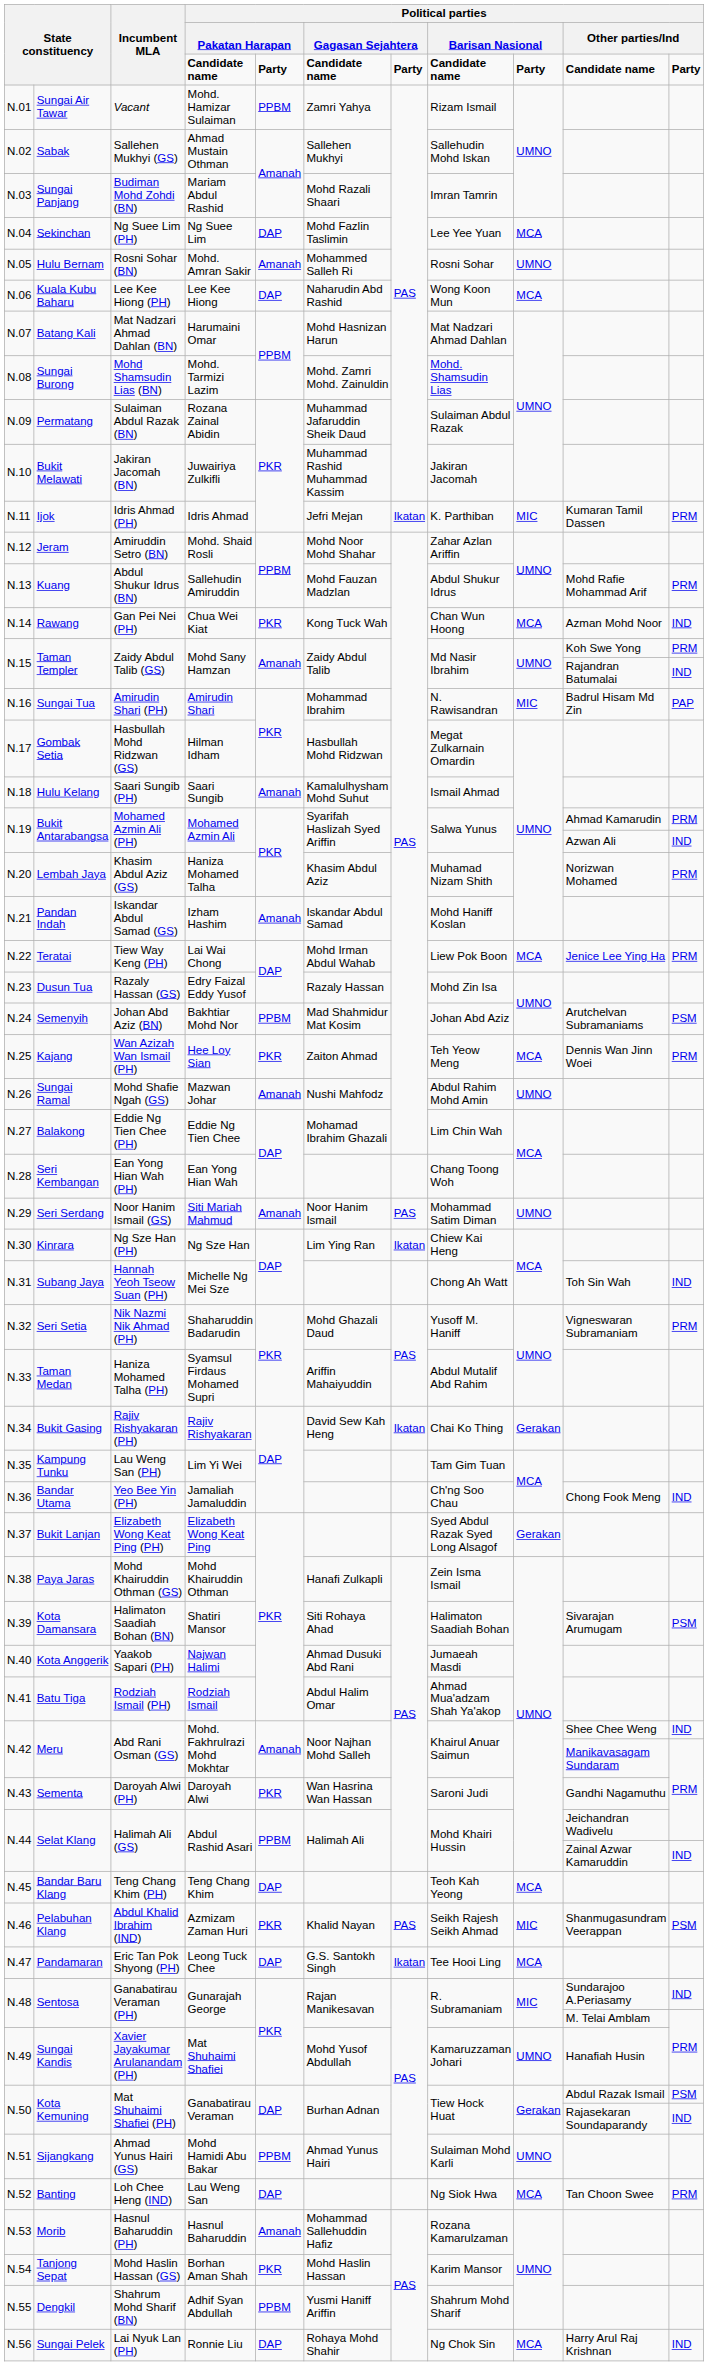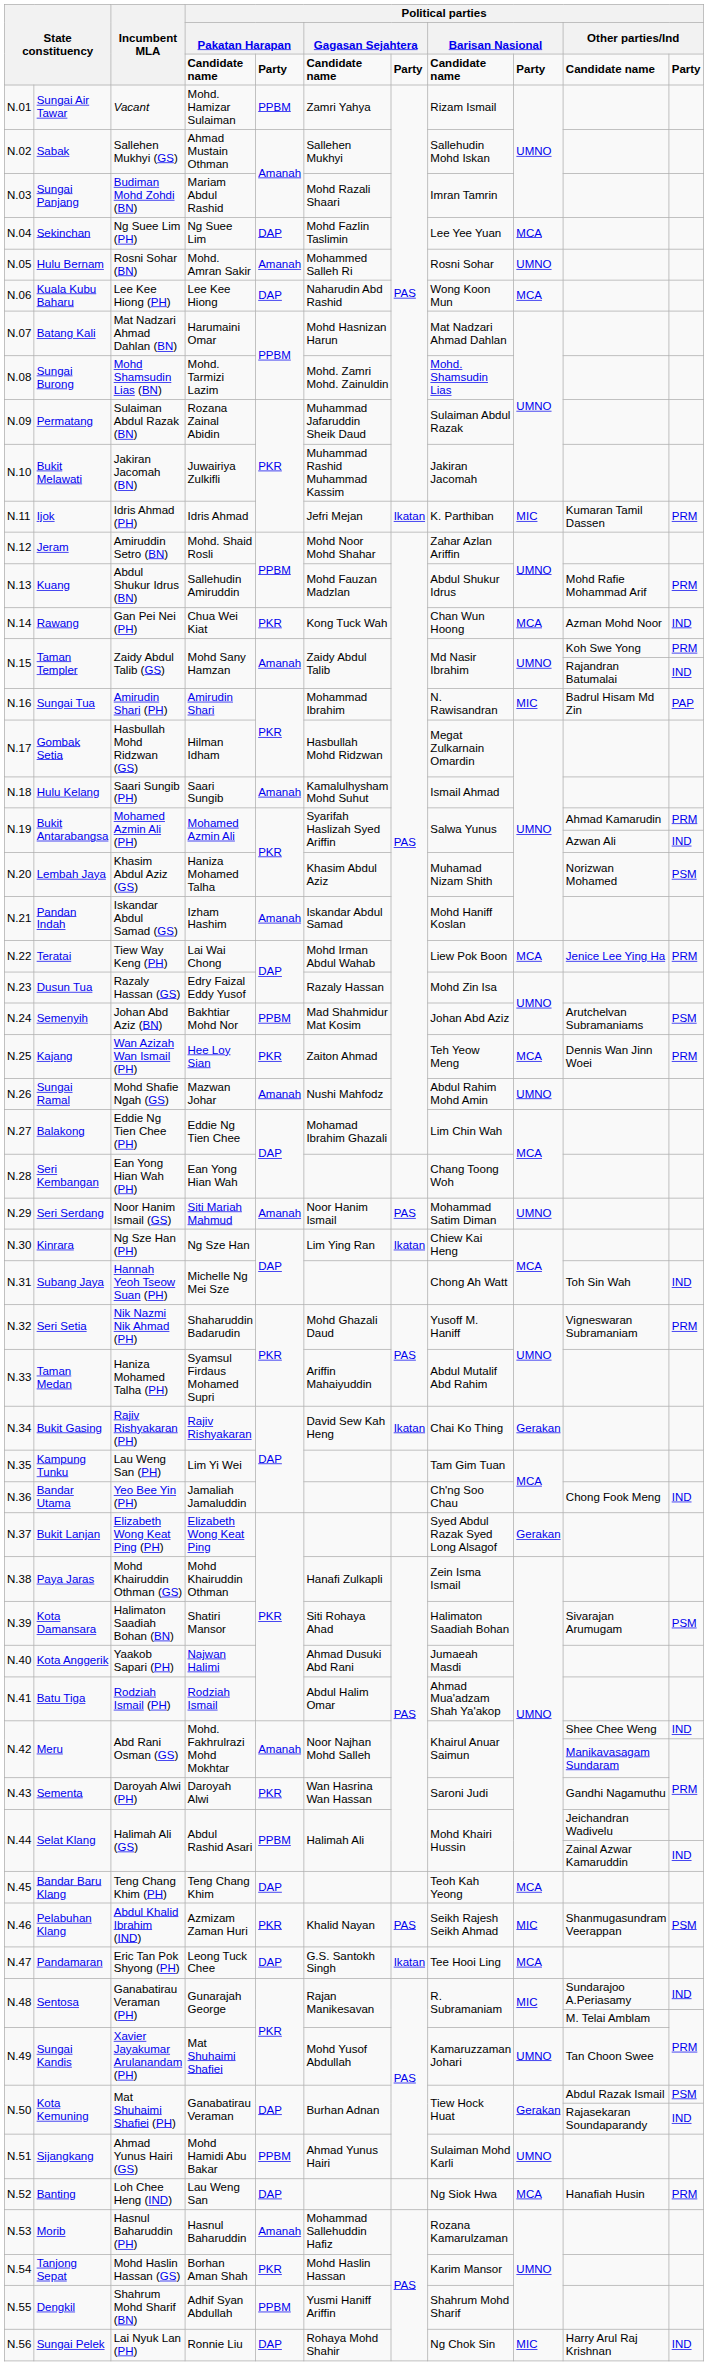Lembah Jaya | column 11: PRM -> PSM
Sungai Kandis | column 10: Hanafiah Husin -> Tan Choon Swee
Banting | column 10: Tan Choon Swee -> Hanafiah Husin
Sungai Pelek | column 9: MCA -> MIC
